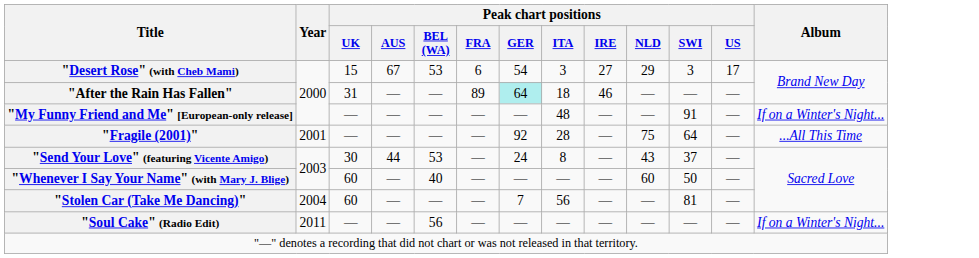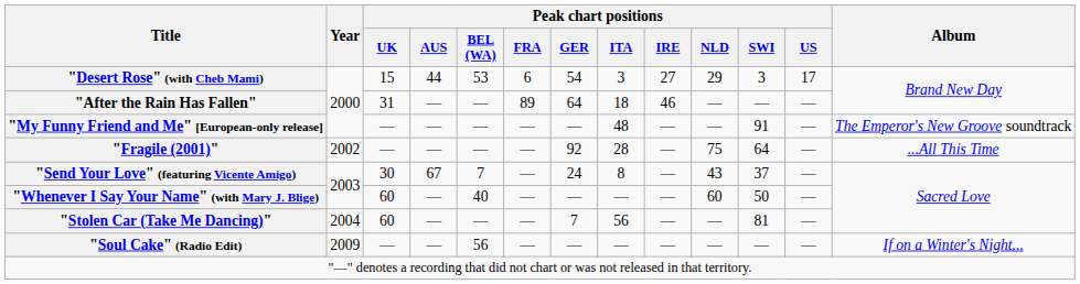"Desert Rose" (with Cheb Mami) | Peak chart positions / AUS: 67 -> 44
"After the Rain Has Fallen" | Peak chart positions / GER: paleturquoise background -> no background
"My Funny Friend and Me" [European-only release] | Album: If on a Winter's Night... -> The Emperor's New Groove soundtrack
"Fragile (2001)" | Year: 2001 -> 2002
"Send Your Love" (featuring Vicente Amigo) | Peak chart positions / AUS: 44 -> 67
"Send Your Love" (featuring Vicente Amigo) | Peak chart positions / BEL (WA): 53 -> 7
"Soul Cake" (Radio Edit) | Year: 2011 -> 2009
